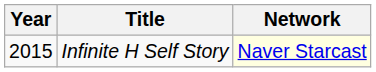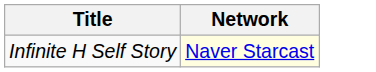- column: Year | 2015
